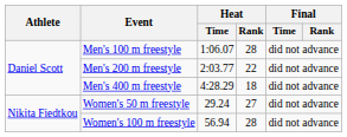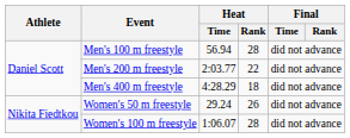Men's 100 m freestyle | Heat / Time: 1:06.07 -> 56.94
Women's 50 m freestyle | Heat / Rank: 27 -> 26
Women's 100 m freestyle | Heat / Time: 56.94 -> 1:06.07
